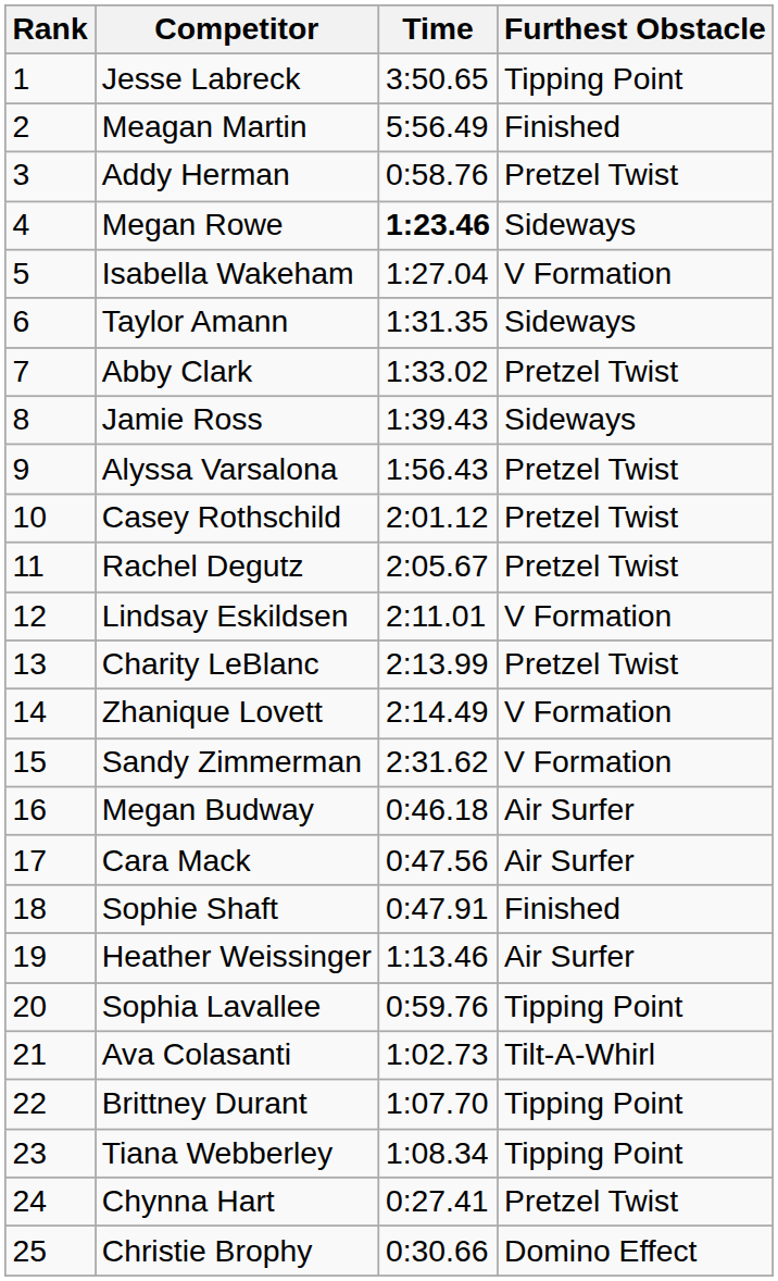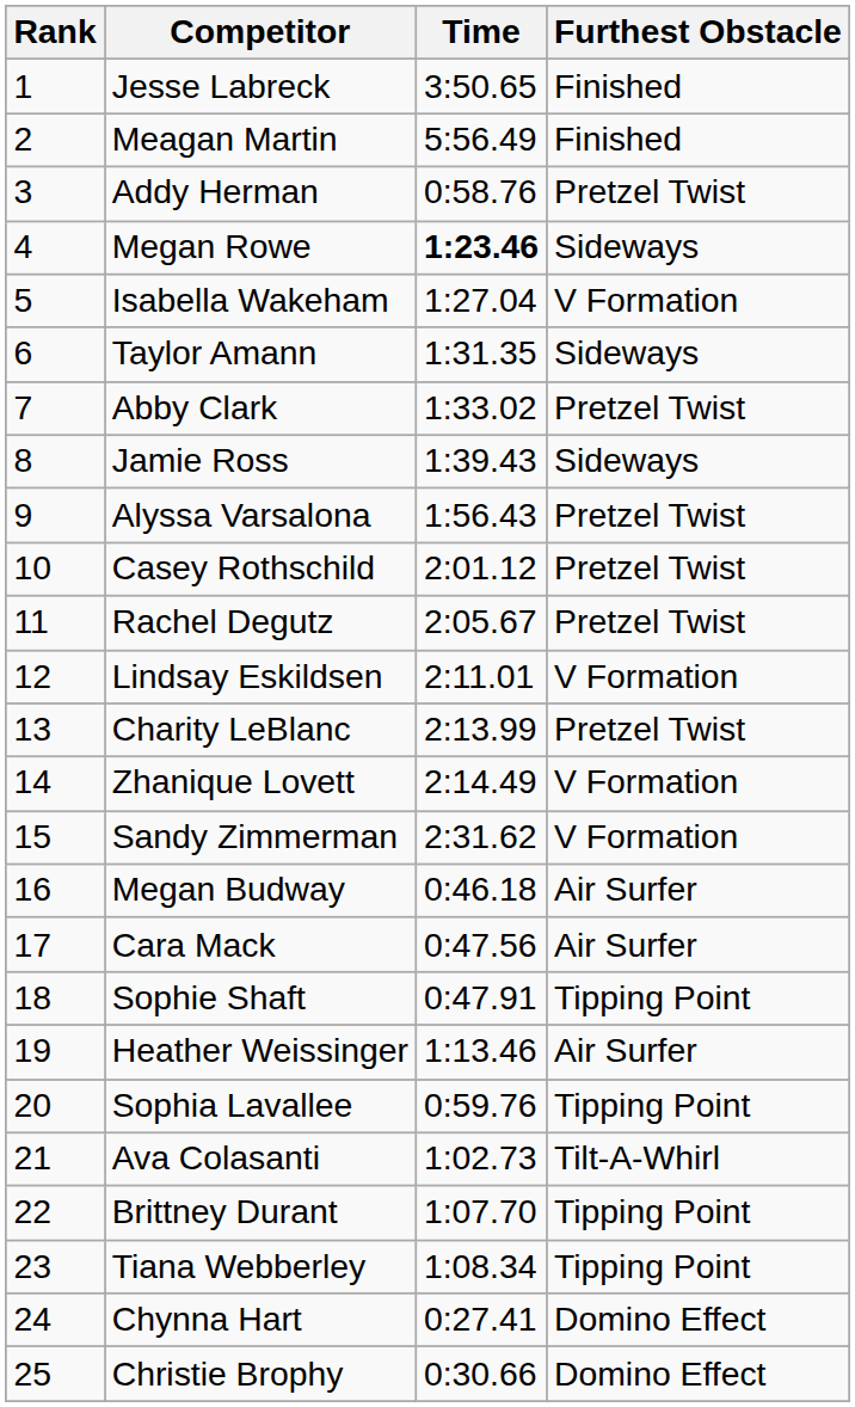Jesse Labreck | Furthest Obstacle: Tipping Point -> Finished
Sophie Shaft | Furthest Obstacle: Finished -> Tipping Point
Chynna Hart | Furthest Obstacle: Pretzel Twist -> Domino Effect
